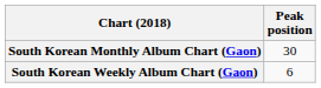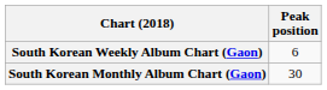rows swapped: South Korean Weekly Album Chart (Gaon) <-> South Korean Monthly Album Chart (Gaon)
